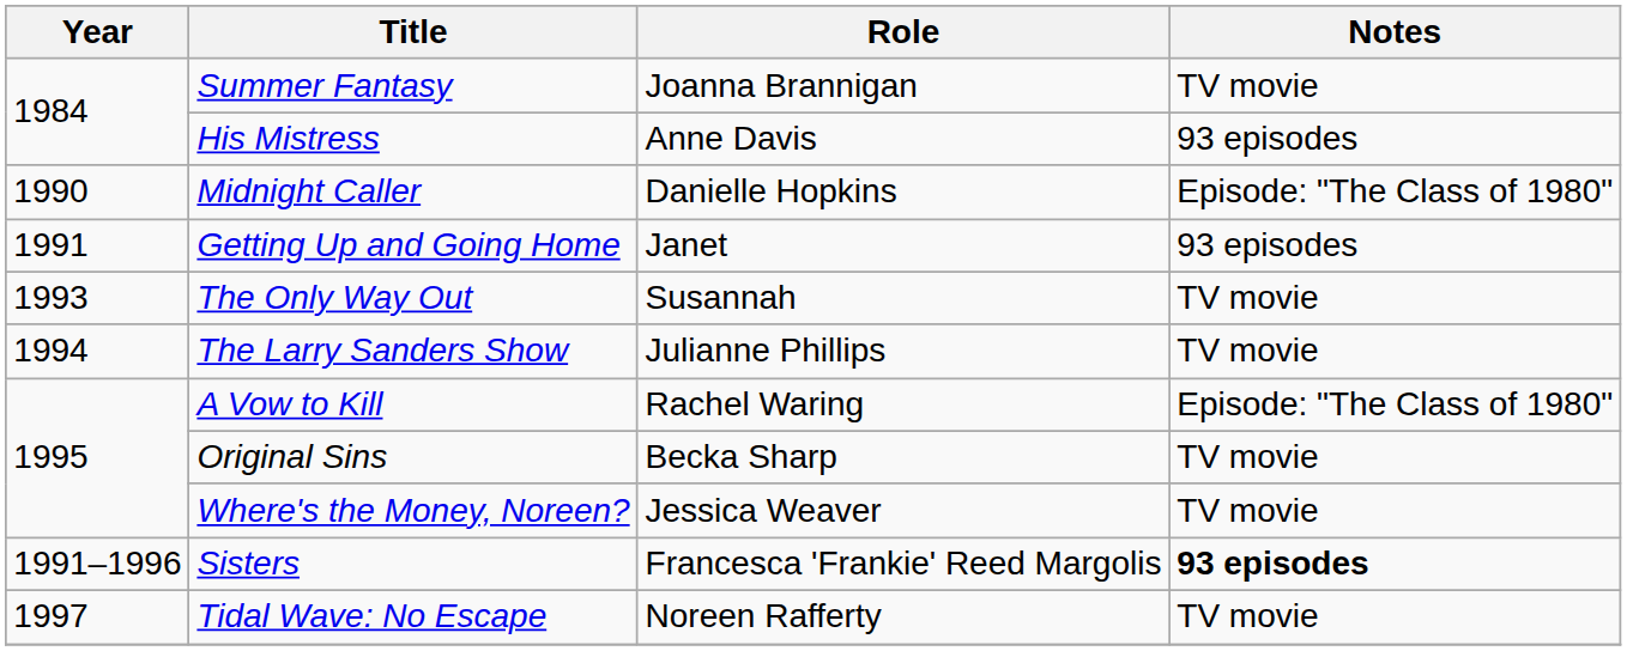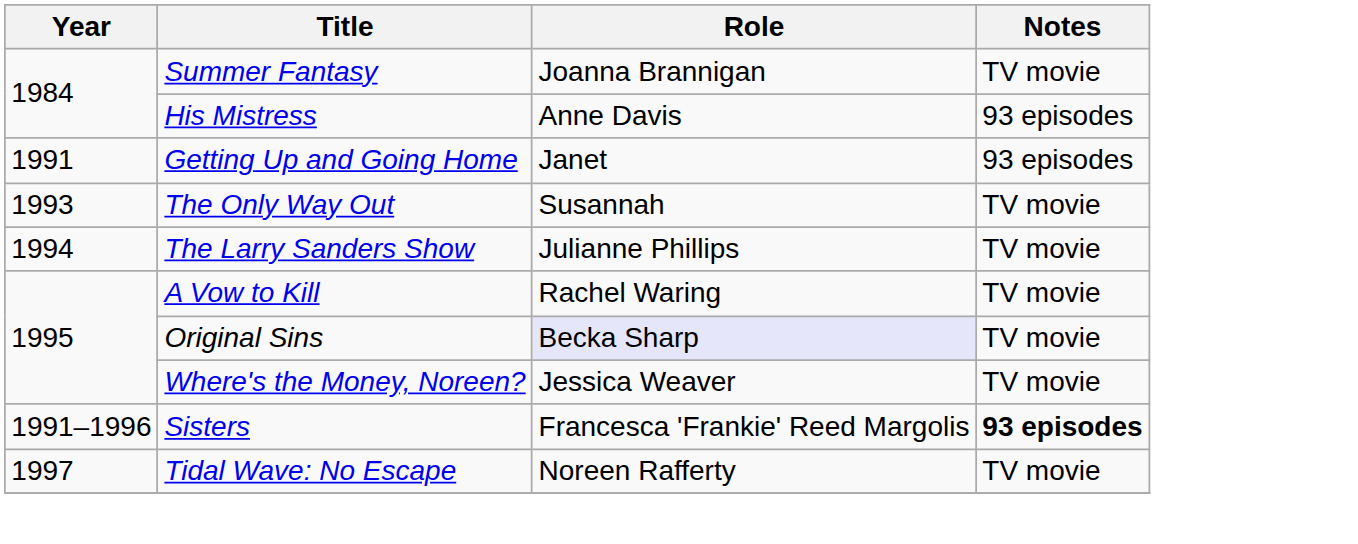- row: 1990 | Midnight Caller | Danielle Hopkins | Episode: "The Class of 1980"
A Vow to Kill | Notes: Episode: "The Class of 1980" -> TV movie
Original Sins | Role: no background -> lavender background
